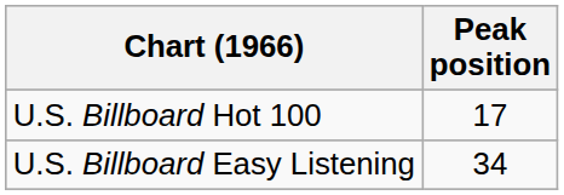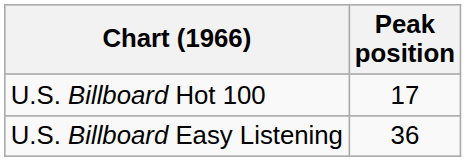U.S. Billboard Easy Listening | Peak position: 34 -> 36
